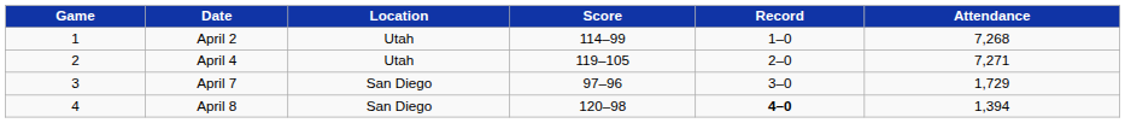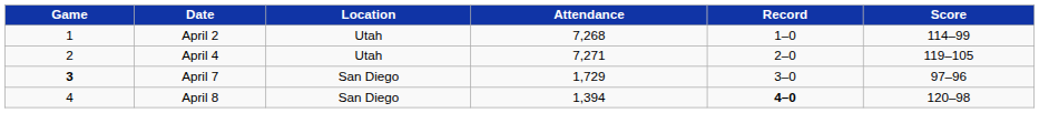columns swapped: Score <-> Attendance
April 7 | Game: normal -> bold
